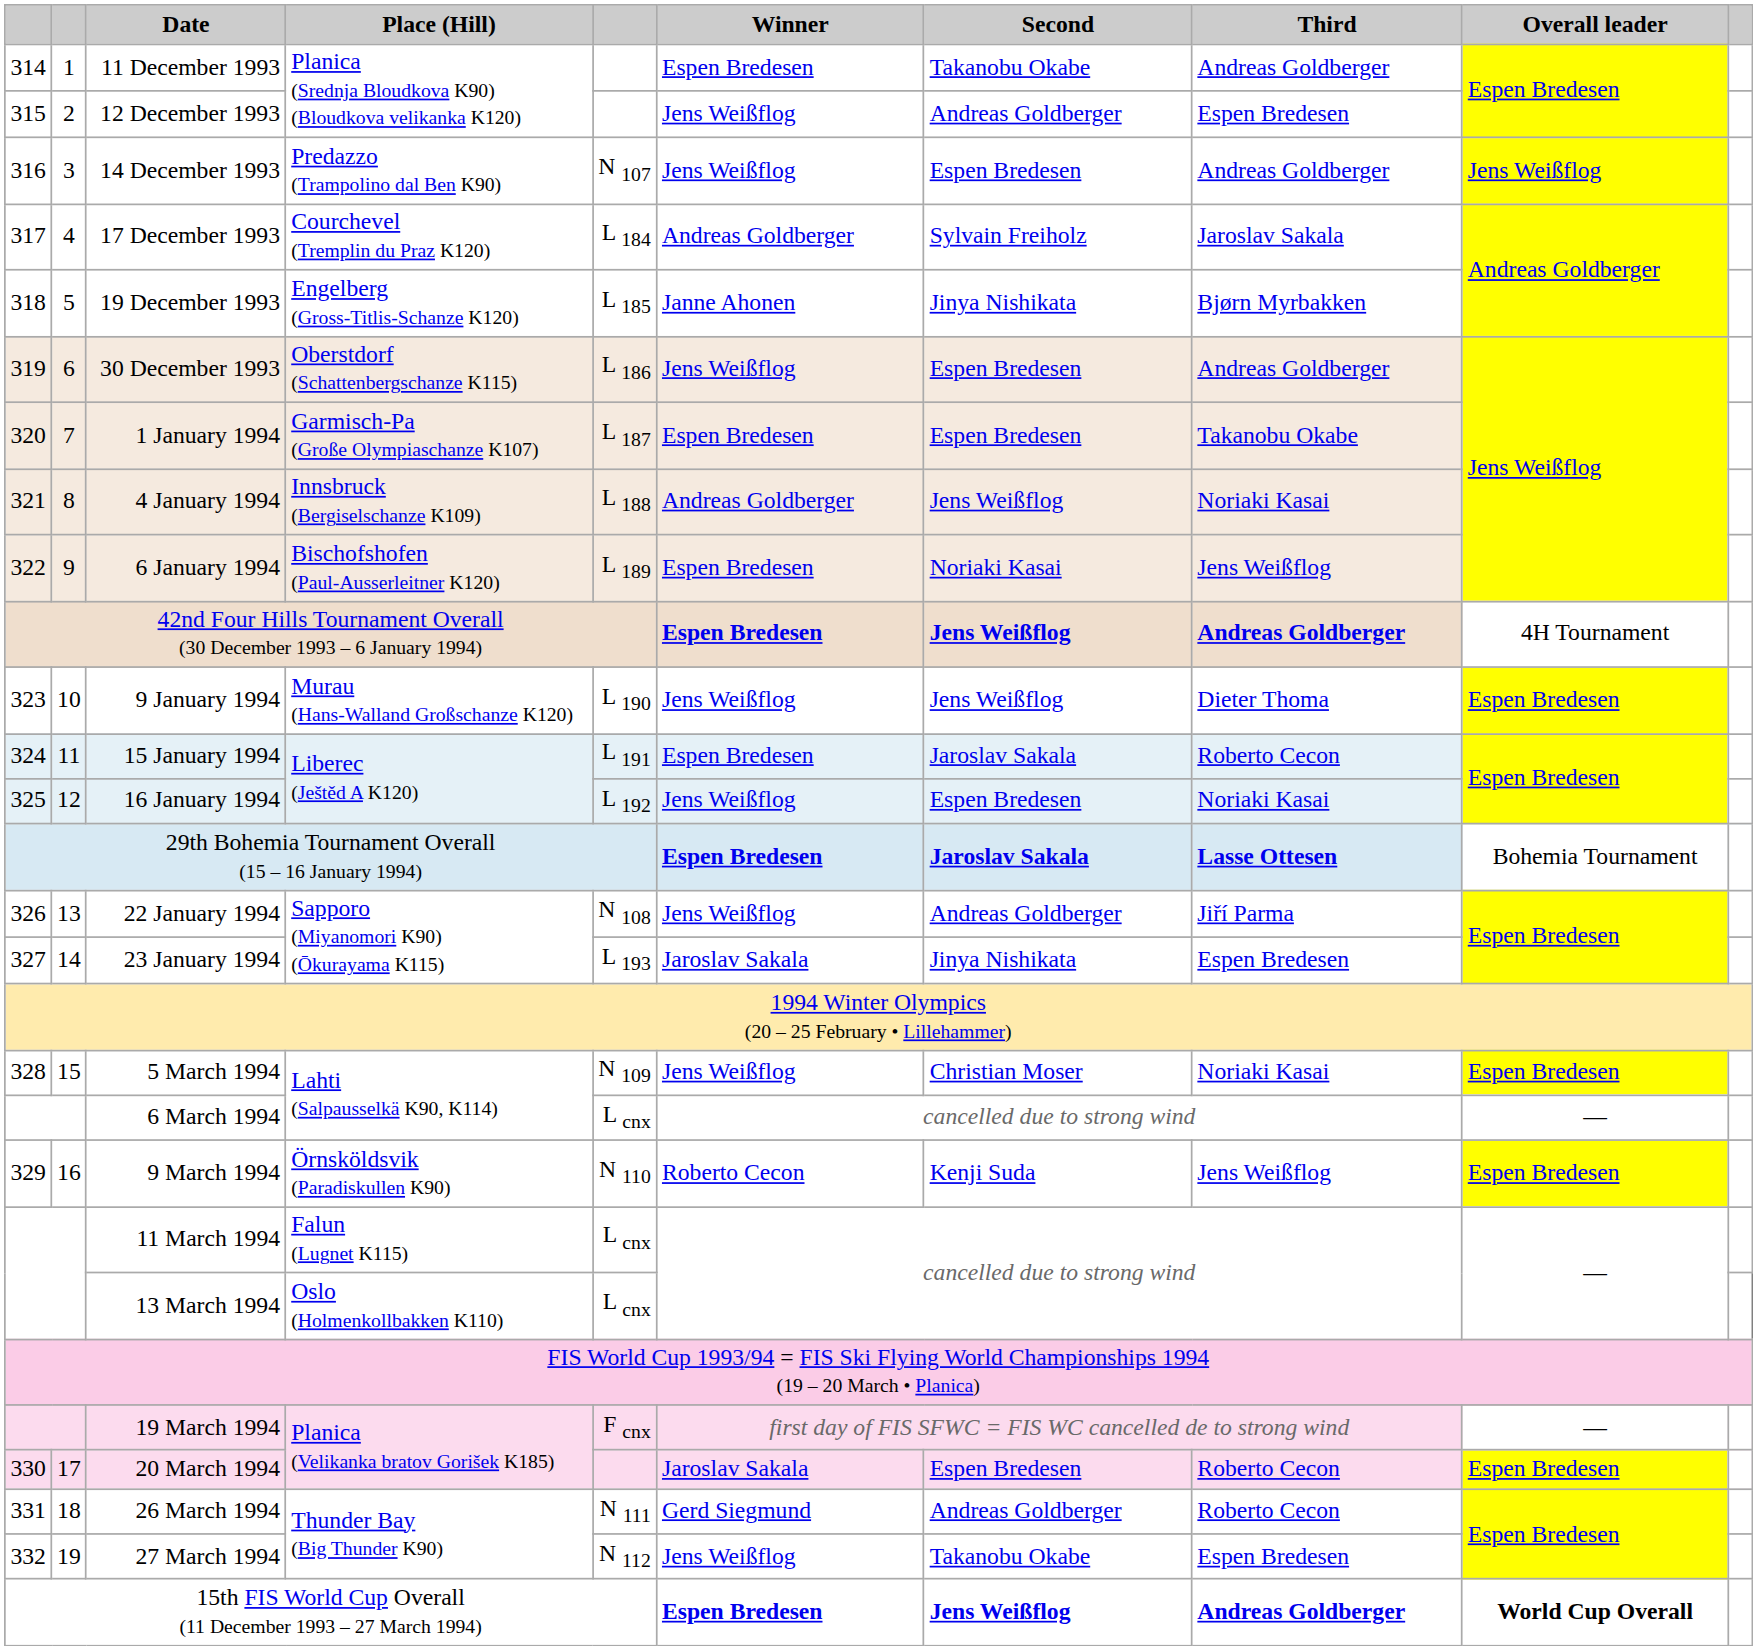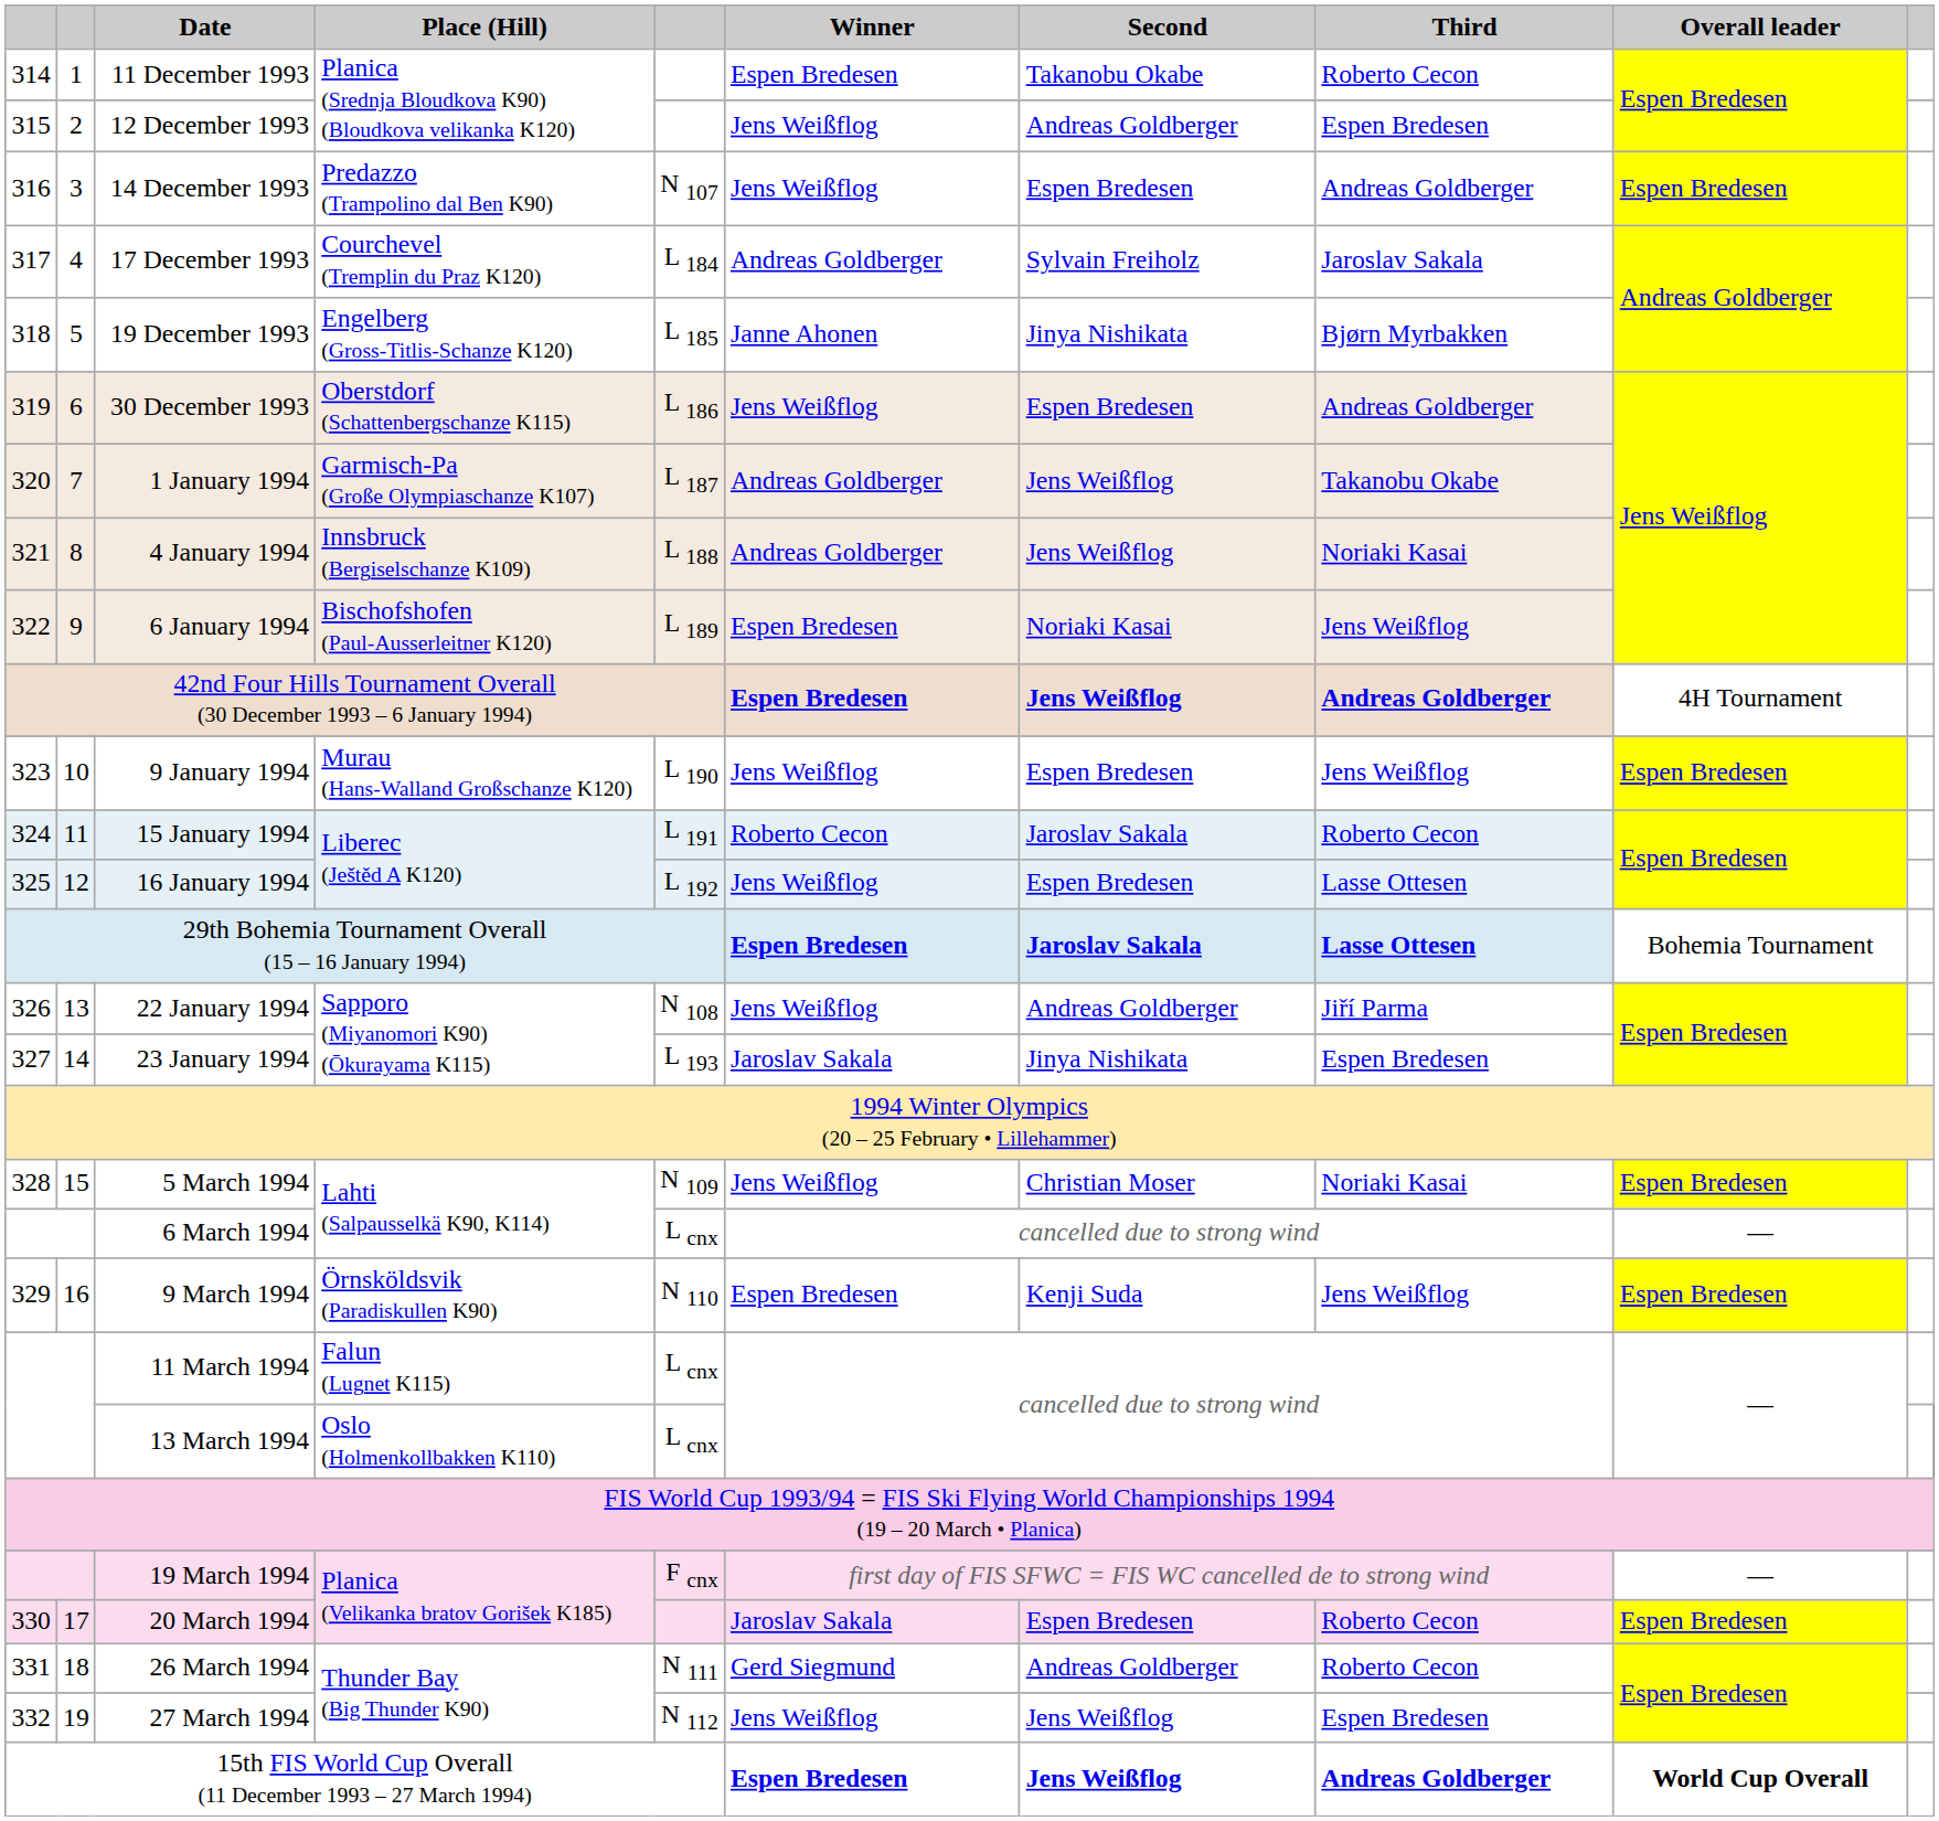11 December 1993 | Third: Andreas Goldberger -> Roberto Cecon
14 December 1993 | Overall leader: Jens Weißflog -> Espen Bredesen
1 January 1994 | Winner: Espen Bredesen -> Andreas Goldberger
1 January 1994 | Second: Espen Bredesen -> Jens Weißflog
9 January 1994 | Second: Jens Weißflog -> Espen Bredesen
9 January 1994 | Third: Dieter Thoma -> Jens Weißflog
15 January 1994 | Winner: Espen Bredesen -> Roberto Cecon
16 January 1994 | Third: Noriaki Kasai -> Lasse Ottesen
9 March 1994 | Winner: Roberto Cecon -> Espen Bredesen
27 March 1994 | Second: Takanobu Okabe -> Jens Weißflog
